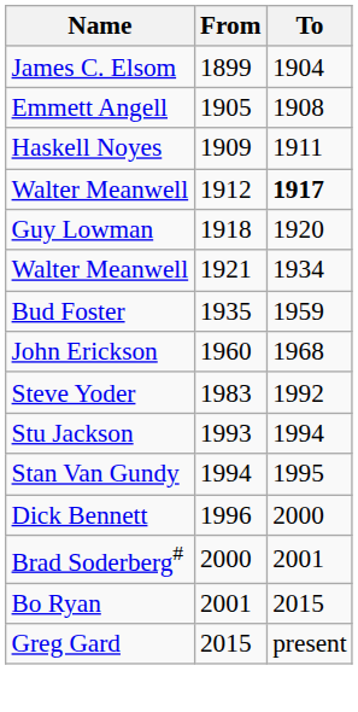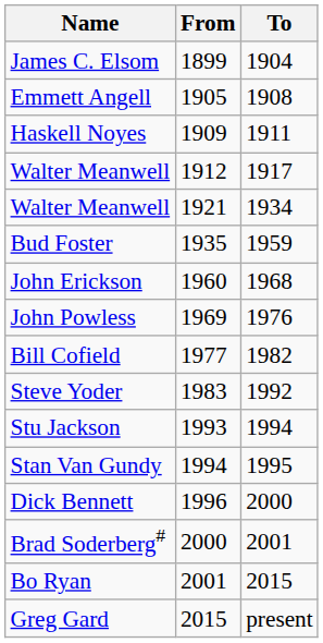Walter Meanwell / 1912 | To: bold -> normal
- row: Guy Lowman | 1918 | 1920
+ row: John Powless | 1969 | 1976
+ row: Bill Cofield | 1977 | 1982
